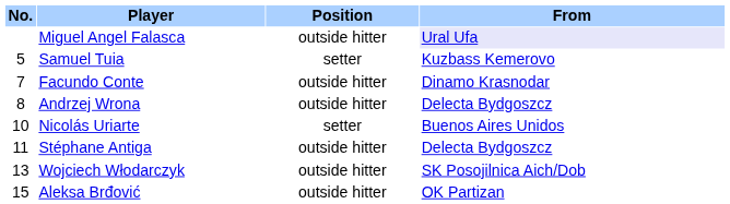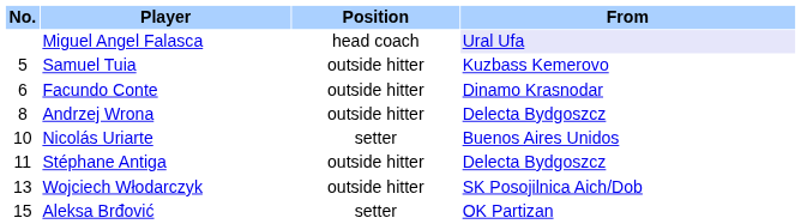Miguel Angel Falasca | Position: outside hitter -> head coach
Samuel Tuia | Position: setter -> outside hitter
Facundo Conte | No.: 7 -> 6
Aleksa Brđović | Position: outside hitter -> setter
